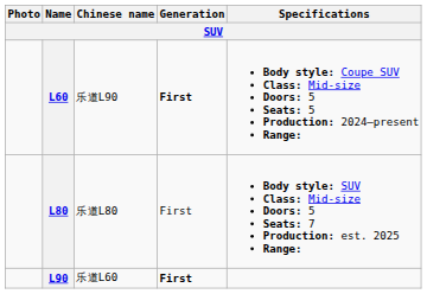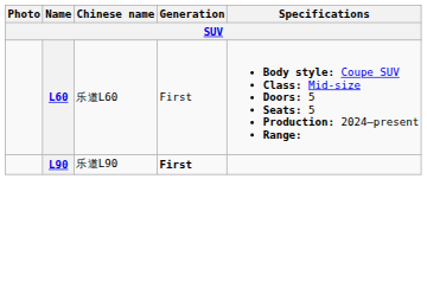L60 | Chinese name: 乐道L90 -> 乐道L60
L60 | Generation: bold -> normal
- row: L80 | 乐道L80 | First | Body style: SUV Class: Mid-size Doors: 5 Seats: 7 Production: est. 2025 Range:
L90 | Chinese name: 乐道L60 -> 乐道L90
